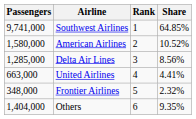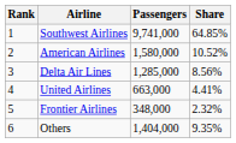columns swapped: Rank <-> Passengers
